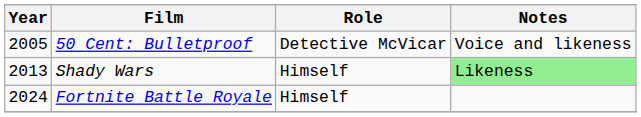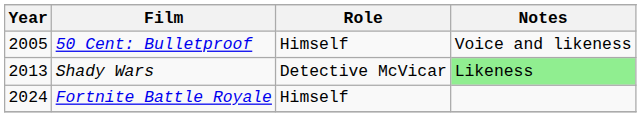50 Cent: Bulletproof | Role: Detective McVicar -> Himself
Shady Wars | Role: Himself -> Detective McVicar
